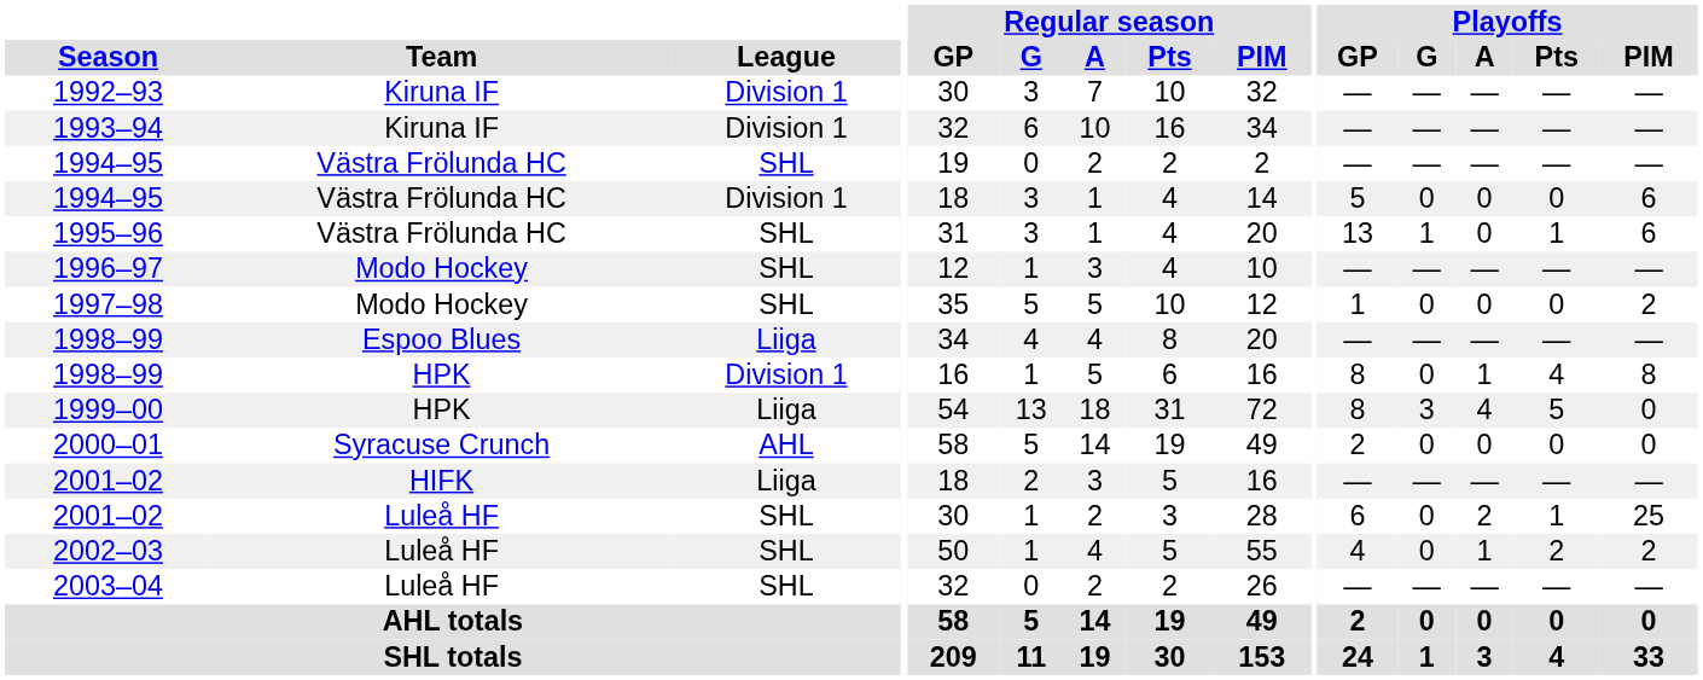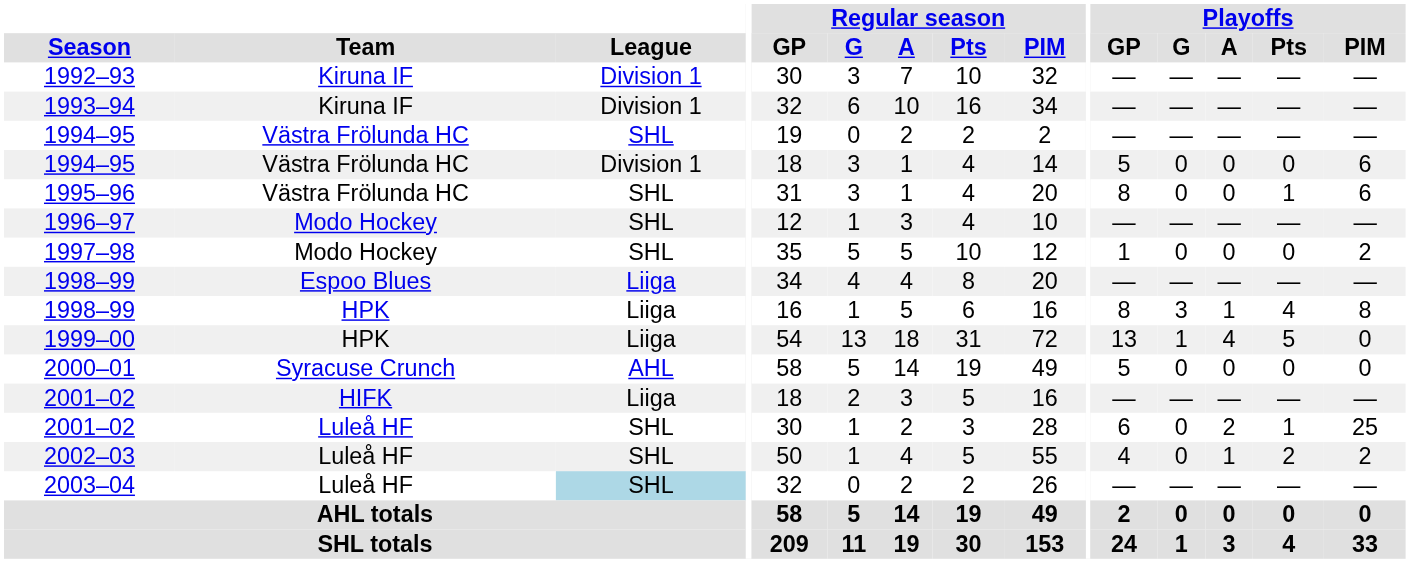1995–96 | Playoffs / GP: 13 -> 8
1995–96 | Playoffs / G: 1 -> 0
1998–99 / HPK | League: Division 1 -> Liiga
1998–99 / HPK | Playoffs / G: 0 -> 3
1999–00 | Playoffs / GP: 8 -> 13
1999–00 | Playoffs / G: 3 -> 1
2000–01 | Playoffs / GP: 2 -> 5
2003–04 | League: no background -> lightblue background
